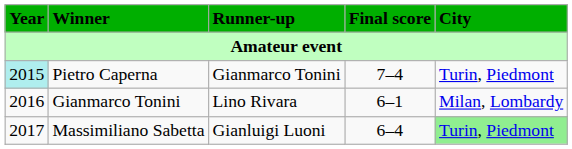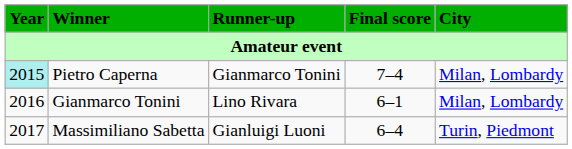Pietro Caperna | City: Turin, Piedmont -> Milan, Lombardy
Massimiliano Sabetta | City: lightgreen background -> no background
